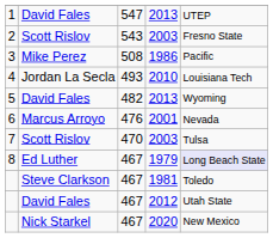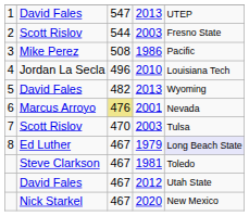2 | column 3: 543 -> 544
4 | column 3: 493 -> 496
6 | column 3: no background -> khaki background
